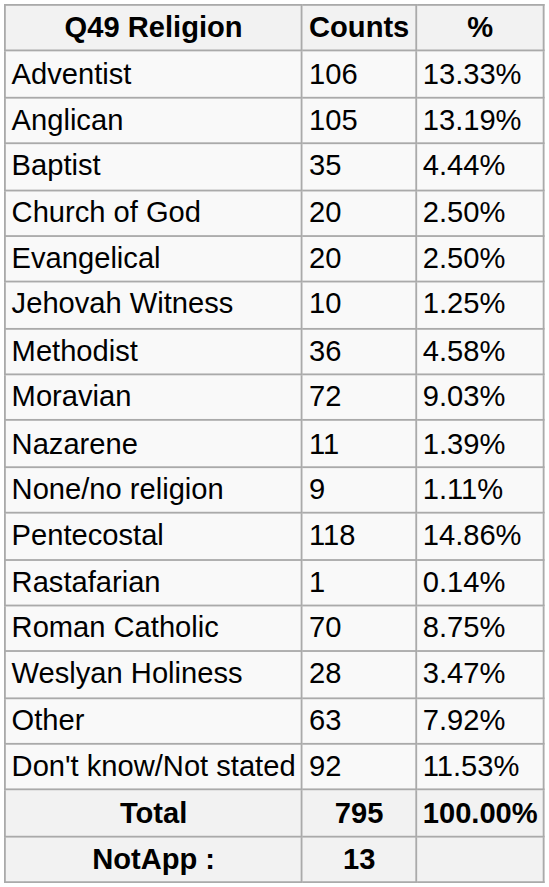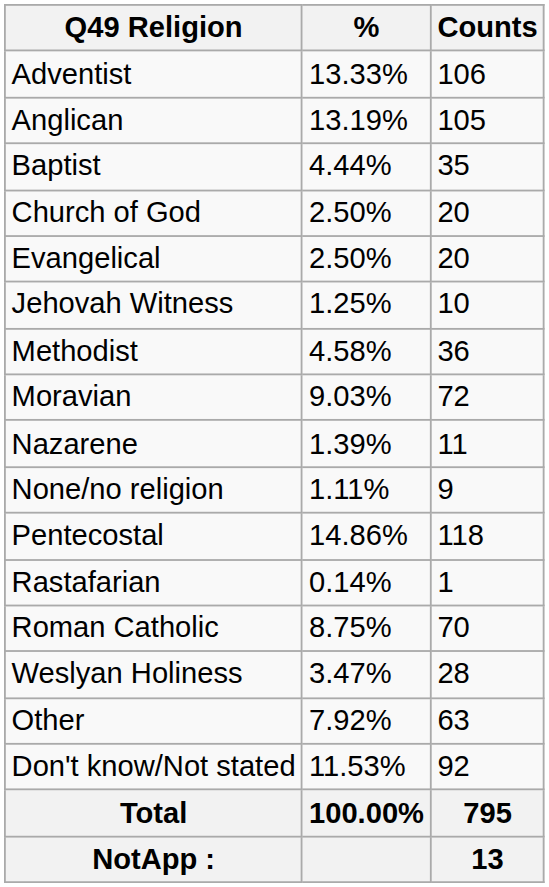columns swapped: Counts <-> %
